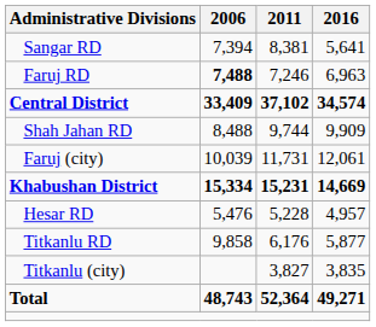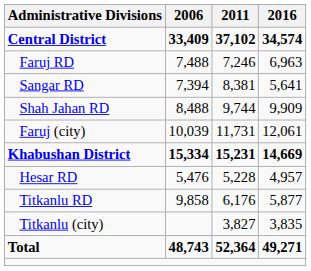rows swapped: Central District <-> Sangar RD
Faruj RD | 2006: bold -> normal
